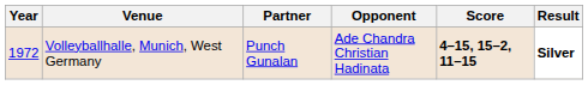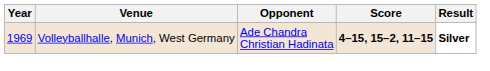- column: Partner | Punch Gunalan
Volleyballhalle, Munich, West Germany | Year: 1972 -> 1969
